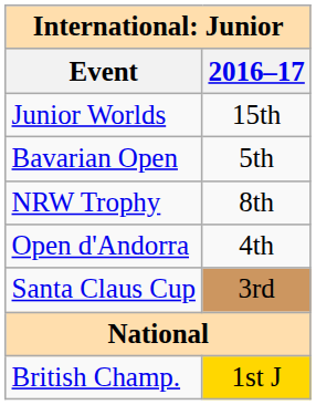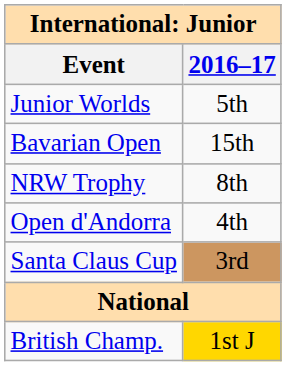Junior Worlds | 2016–17: 15th -> 5th
Bavarian Open | 2016–17: 5th -> 15th
